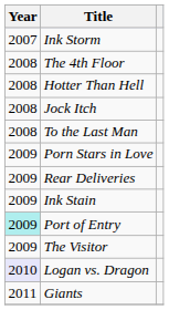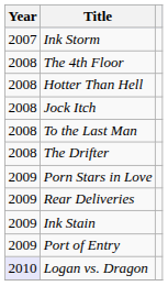+ row: 2008 | The Drifter
Port of Entry | Year: paleturquoise background -> no background
- row: 2009 | The Visitor
- row: 2011 | Giants
